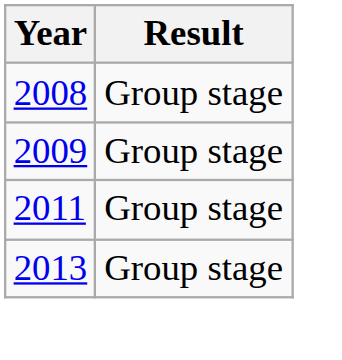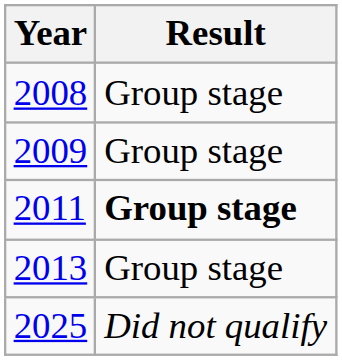2011 | Result: normal -> bold
+ row: 2025 | Did not qualify
